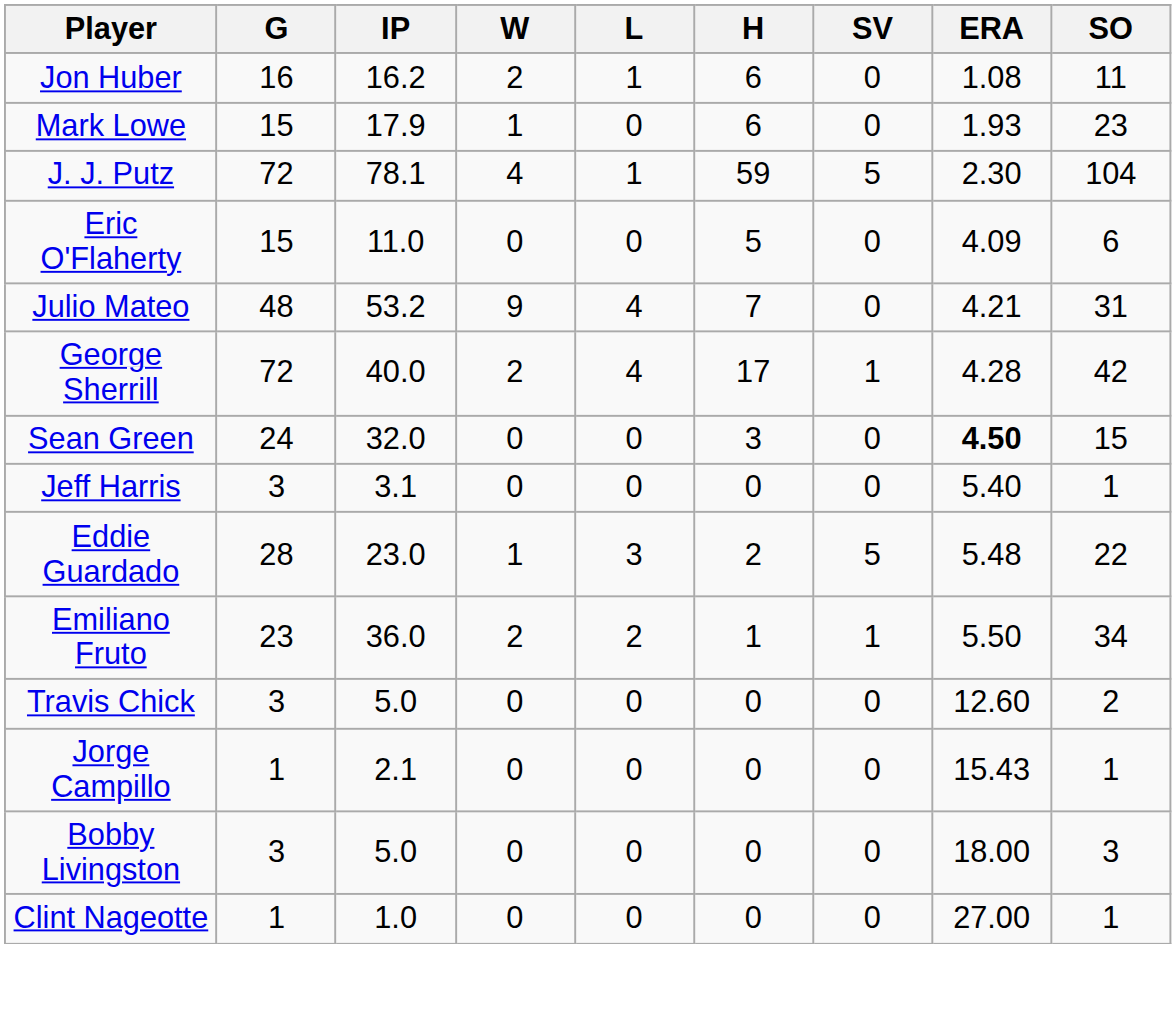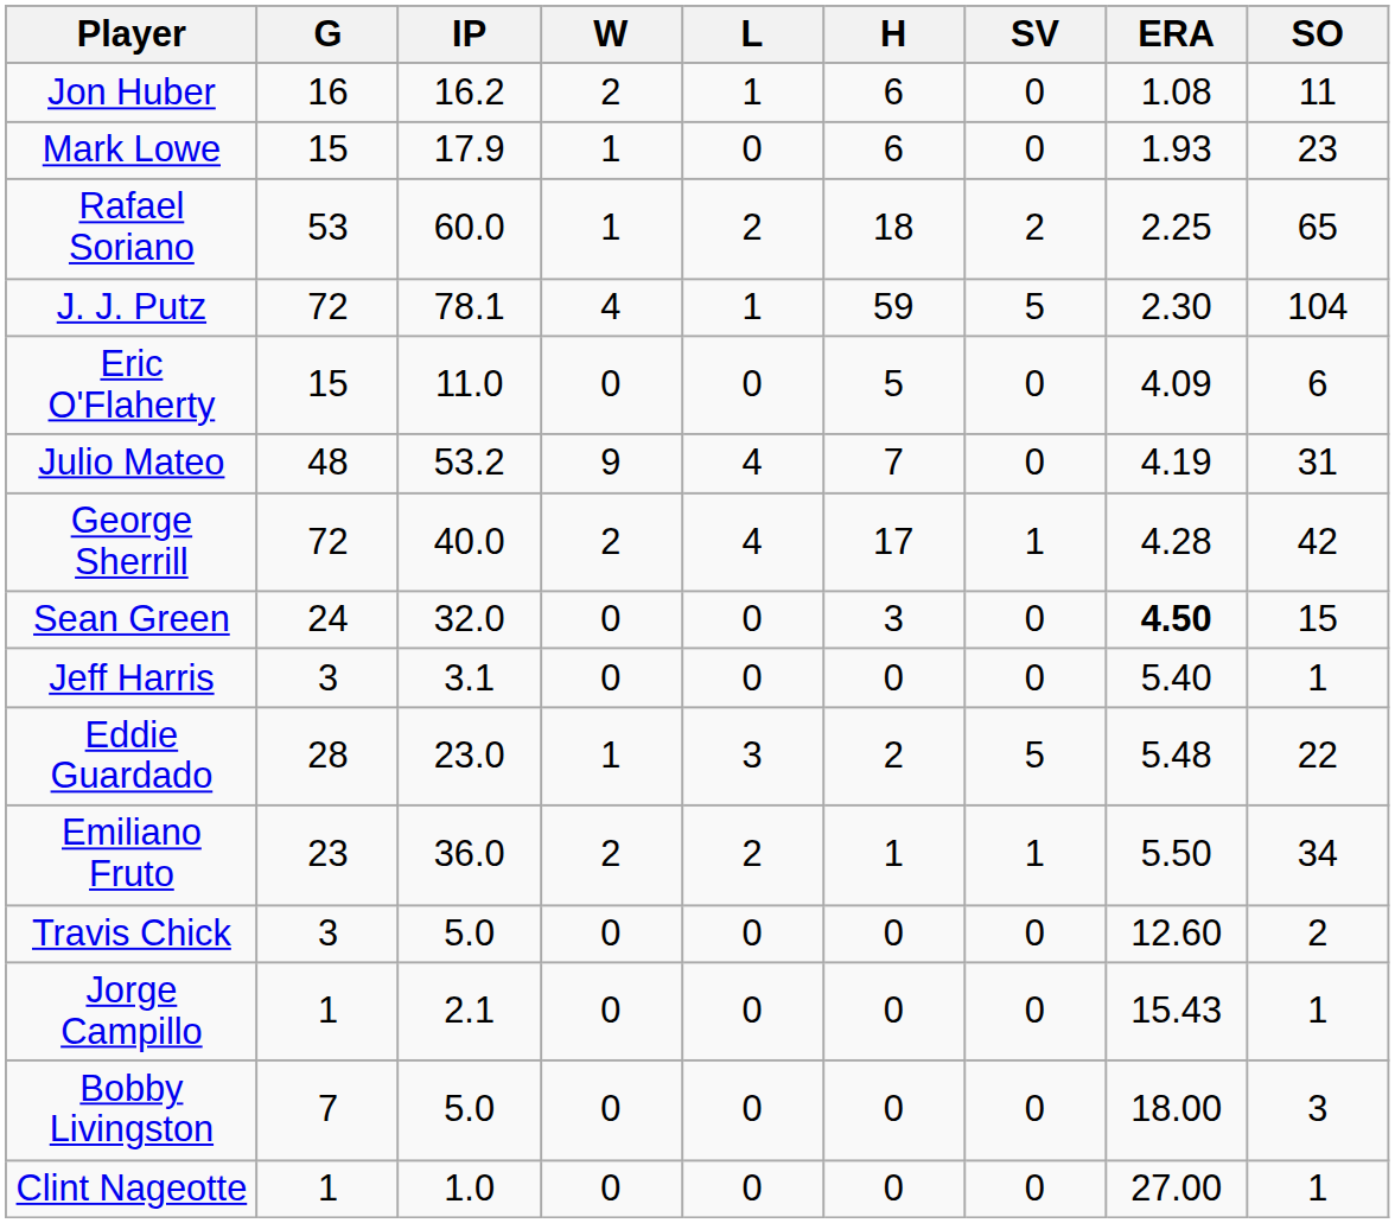+ row: Rafael Soriano | 53 | 60.0 | 1 | 2 | 18 | 2 | 2.25 | 65
Julio Mateo | ERA: 4.21 -> 4.19
Bobby Livingston | G: 3 -> 7
